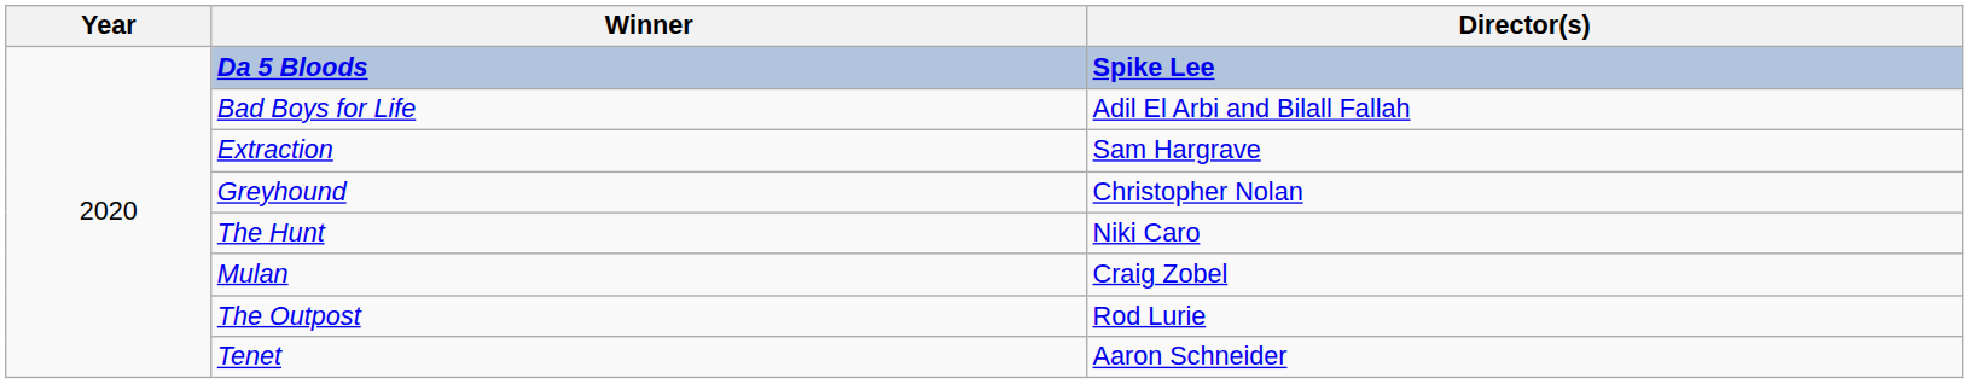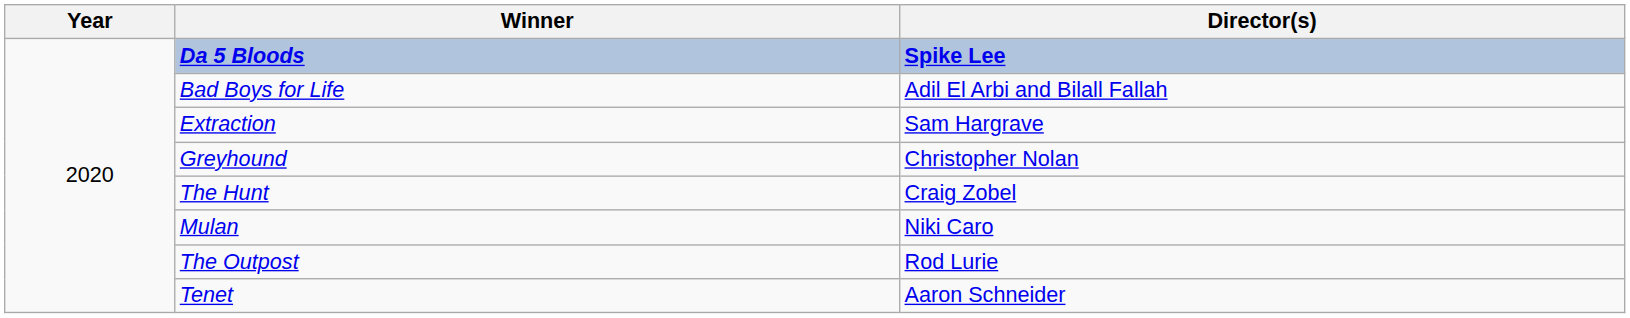The Hunt | Director(s): Niki Caro -> Craig Zobel
Mulan | Director(s): Craig Zobel -> Niki Caro
